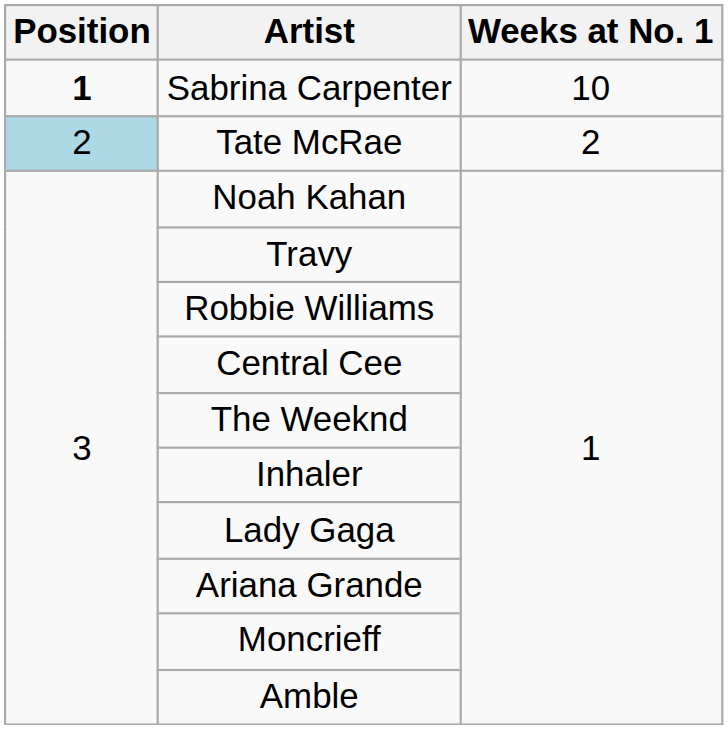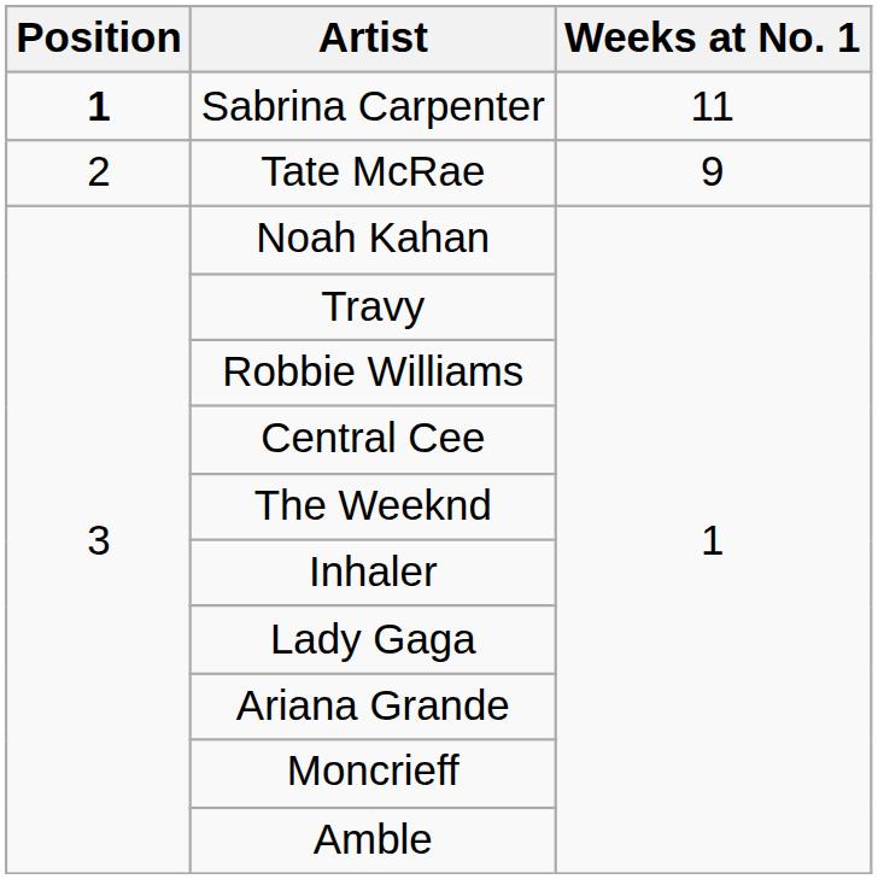Sabrina Carpenter | Weeks at No. 1: 10 -> 11
Tate McRae | Position: lightblue background -> no background
Tate McRae | Weeks at No. 1: 2 -> 9
